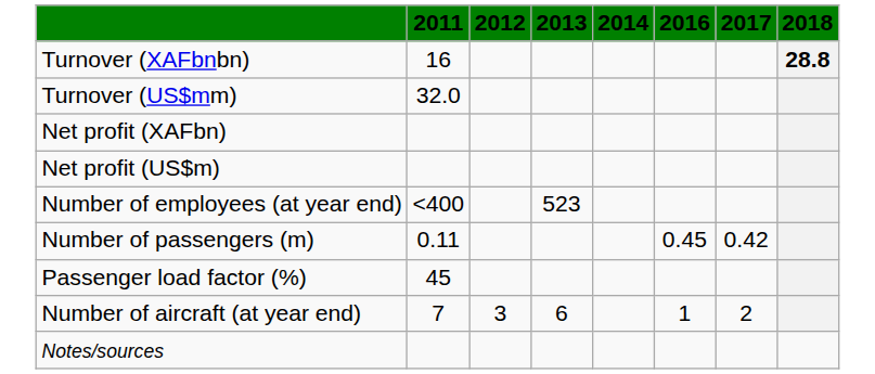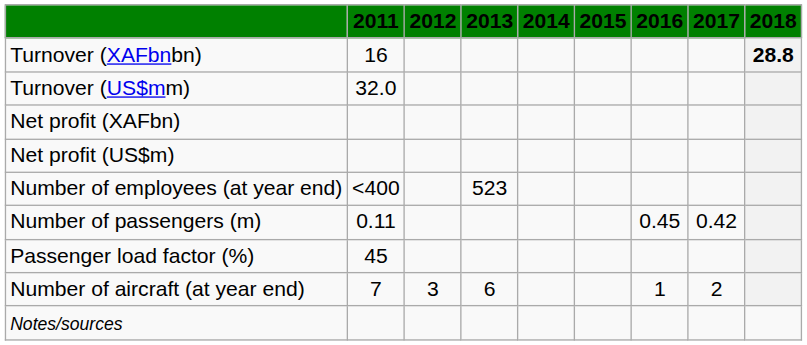+ column: 2015
